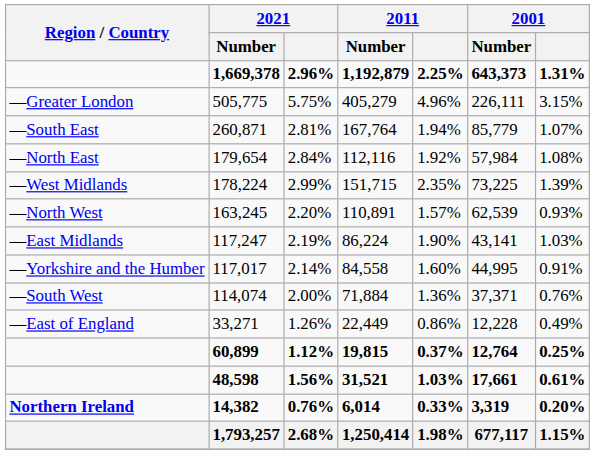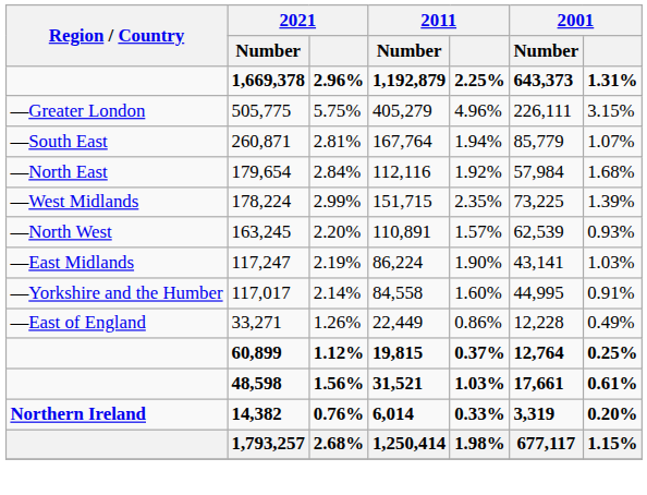179,654 | 2001: 1.08% -> 1.68%
- row: —South West | 114,074 | 2.00% | 71,884 | 1.36% | 37,371 | 0.76%
